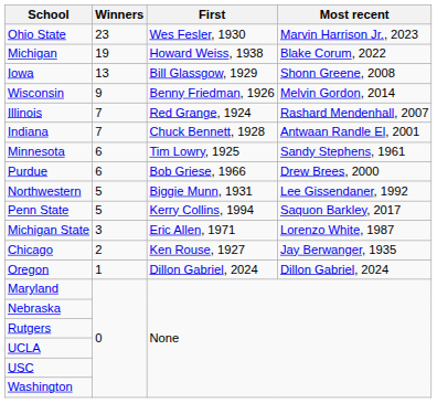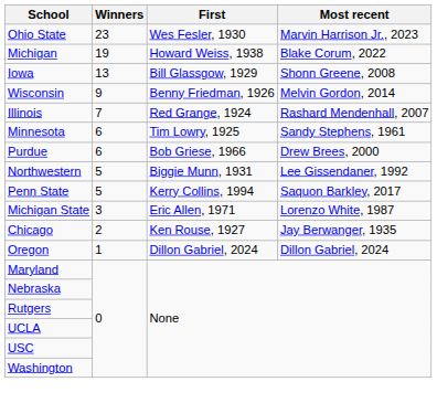- row: Indiana | 7 | Chuck Bennett, 1928 | Antwaan Randle El, 2001
